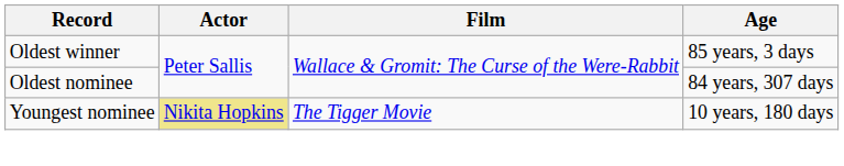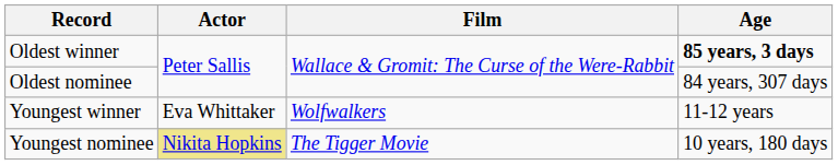Oldest winner | Age: normal -> bold
+ row: Youngest winner | Eva Whittaker | Wolfwalkers | 11-12 years
